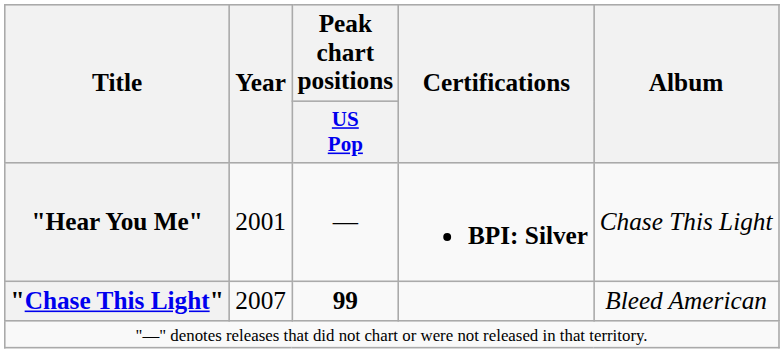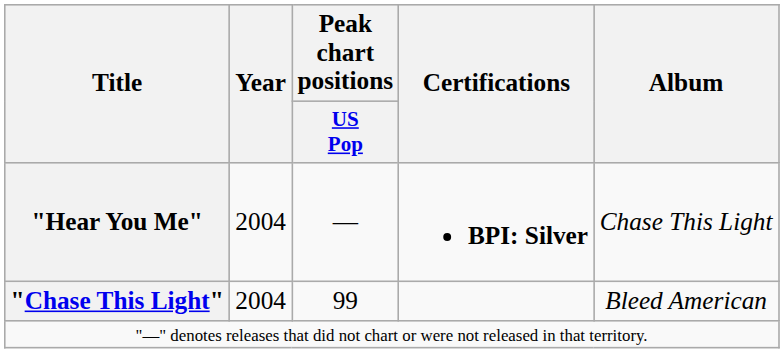"Hear You Me" | Year: 2001 -> 2004
"Chase This Light" | Year: 2007 -> 2004
"Chase This Light" | Peak chart positions / US Pop: bold -> normal
